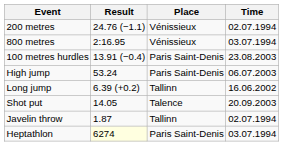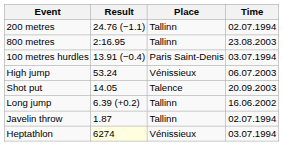200 metres | Place: Vénissieux -> Tallinn
800 metres | Place: Vénissieux -> Tallinn
800 metres | Time: 03.07.1994 -> 23.08.2003
100 metres hurdles | Time: 23.08.2003 -> 03.07.1994
High jump | Place: Paris Saint-Denis -> Vénissieux
rows swapped: Long jump <-> Shot put
Heptathlon | Place: Paris Saint-Denis -> Vénissieux
